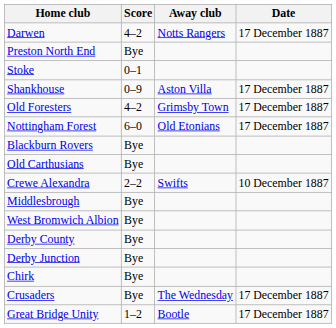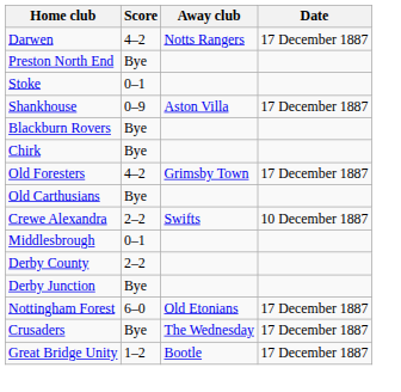rows swapped: Old Foresters <-> Blackburn Rovers
rows swapped: Nottingham Forest <-> Chirk
Middlesbrough | Score: Bye -> 0–1
- row: West Bromwich Albion | Bye
Derby County | Score: Bye -> 2–2
